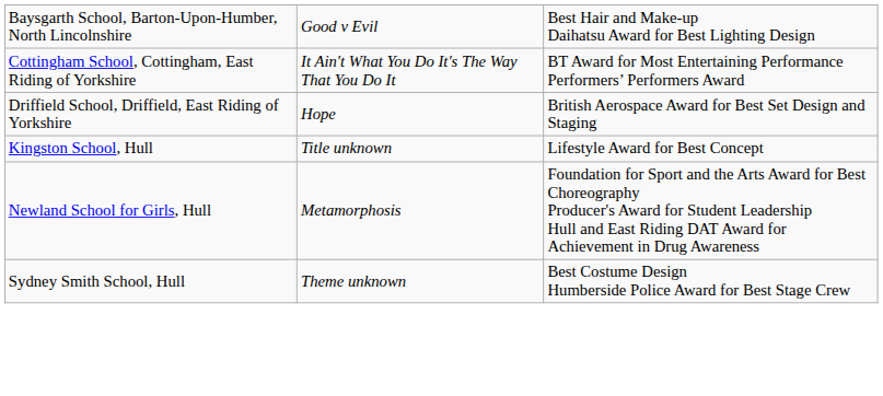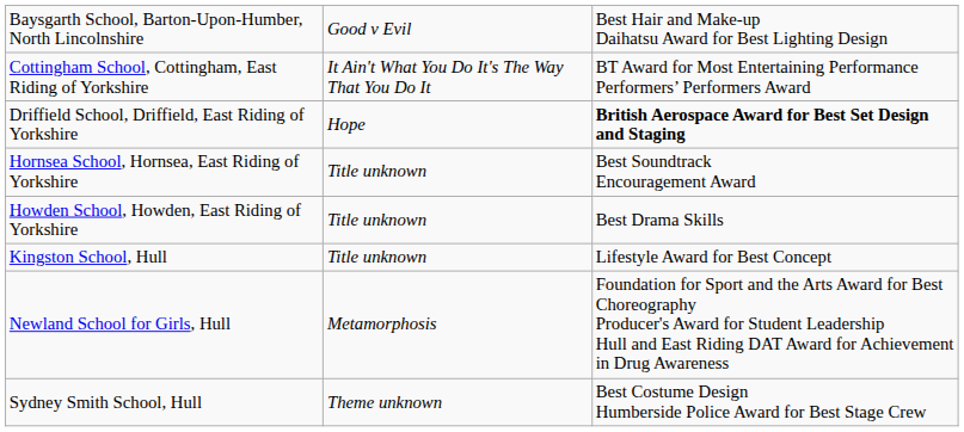Driffield School, Driffield, East Riding of Yorkshire | column 3: normal -> bold
+ row: Hornsea School, Hornsea, East Riding of Yorkshire | Title unknown | Best Soundtrack Encouragement Award
+ row: Howden School, Howden, East Riding of Yorkshire | Title unknown | Best Drama Skills
